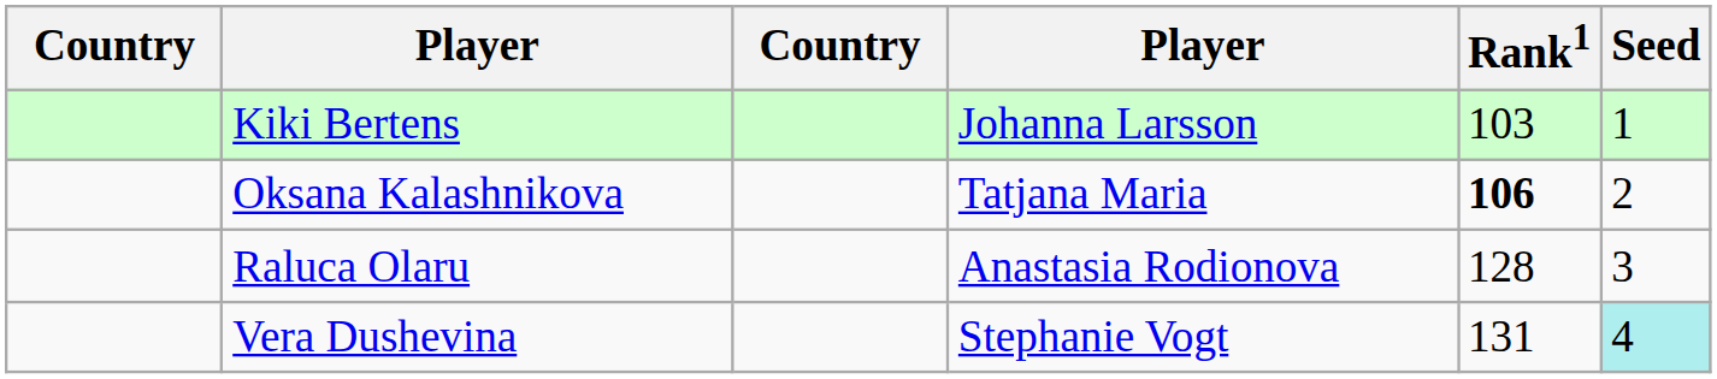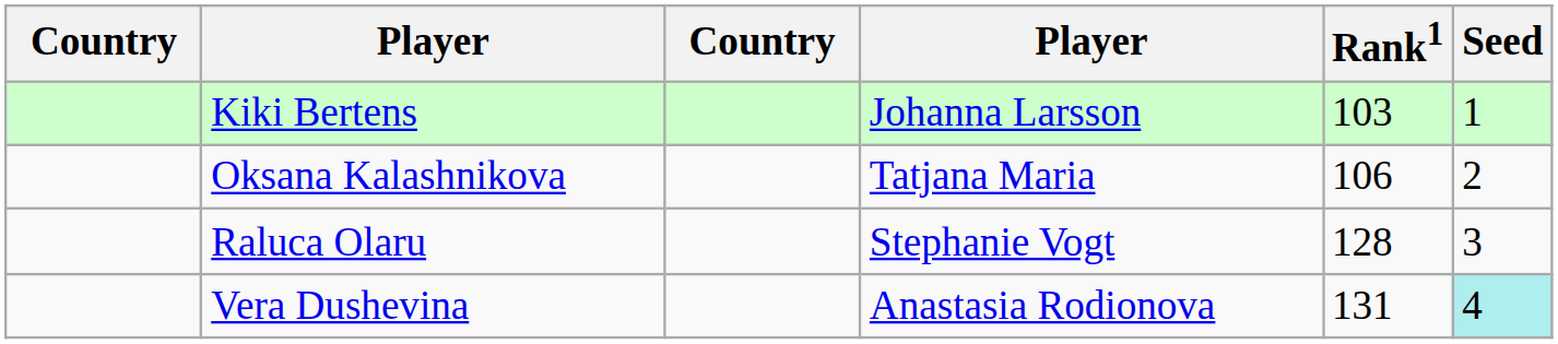Oksana Kalashnikova | Rank1: bold -> normal
Raluca Olaru | column 4: Anastasia Rodionova -> Stephanie Vogt
Vera Dushevina | column 4: Stephanie Vogt -> Anastasia Rodionova
